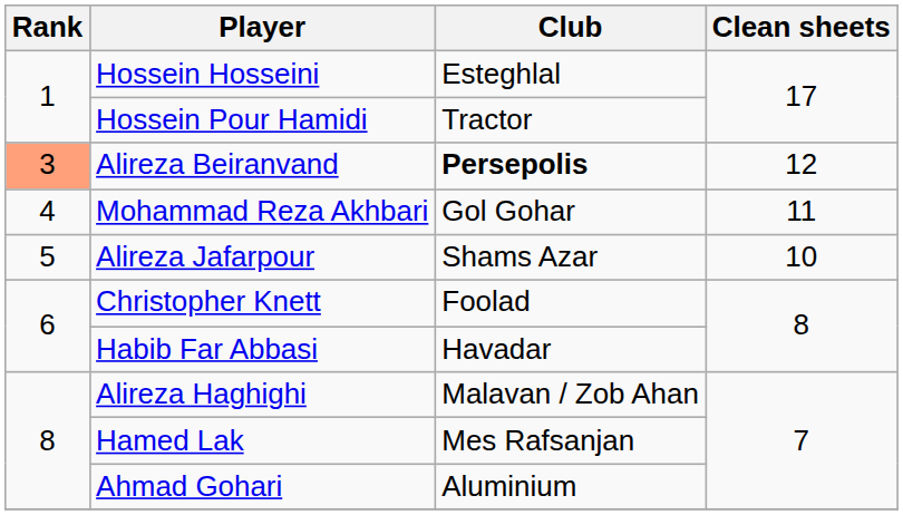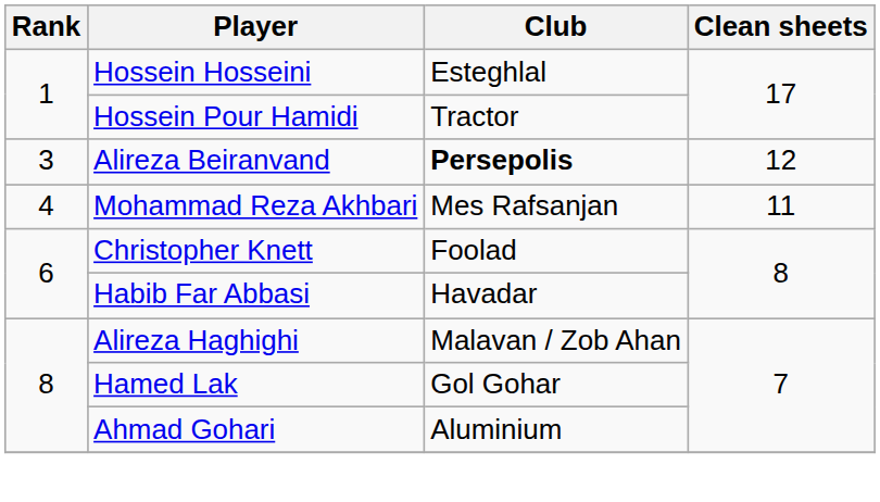Alireza Beiranvand | Rank: lightsalmon background -> no background
Mohammad Reza Akhbari | Club: Gol Gohar -> Mes Rafsanjan
- row: 5 | Alireza Jafarpour | Shams Azar | 10
Hamed Lak | Club: Mes Rafsanjan -> Gol Gohar
